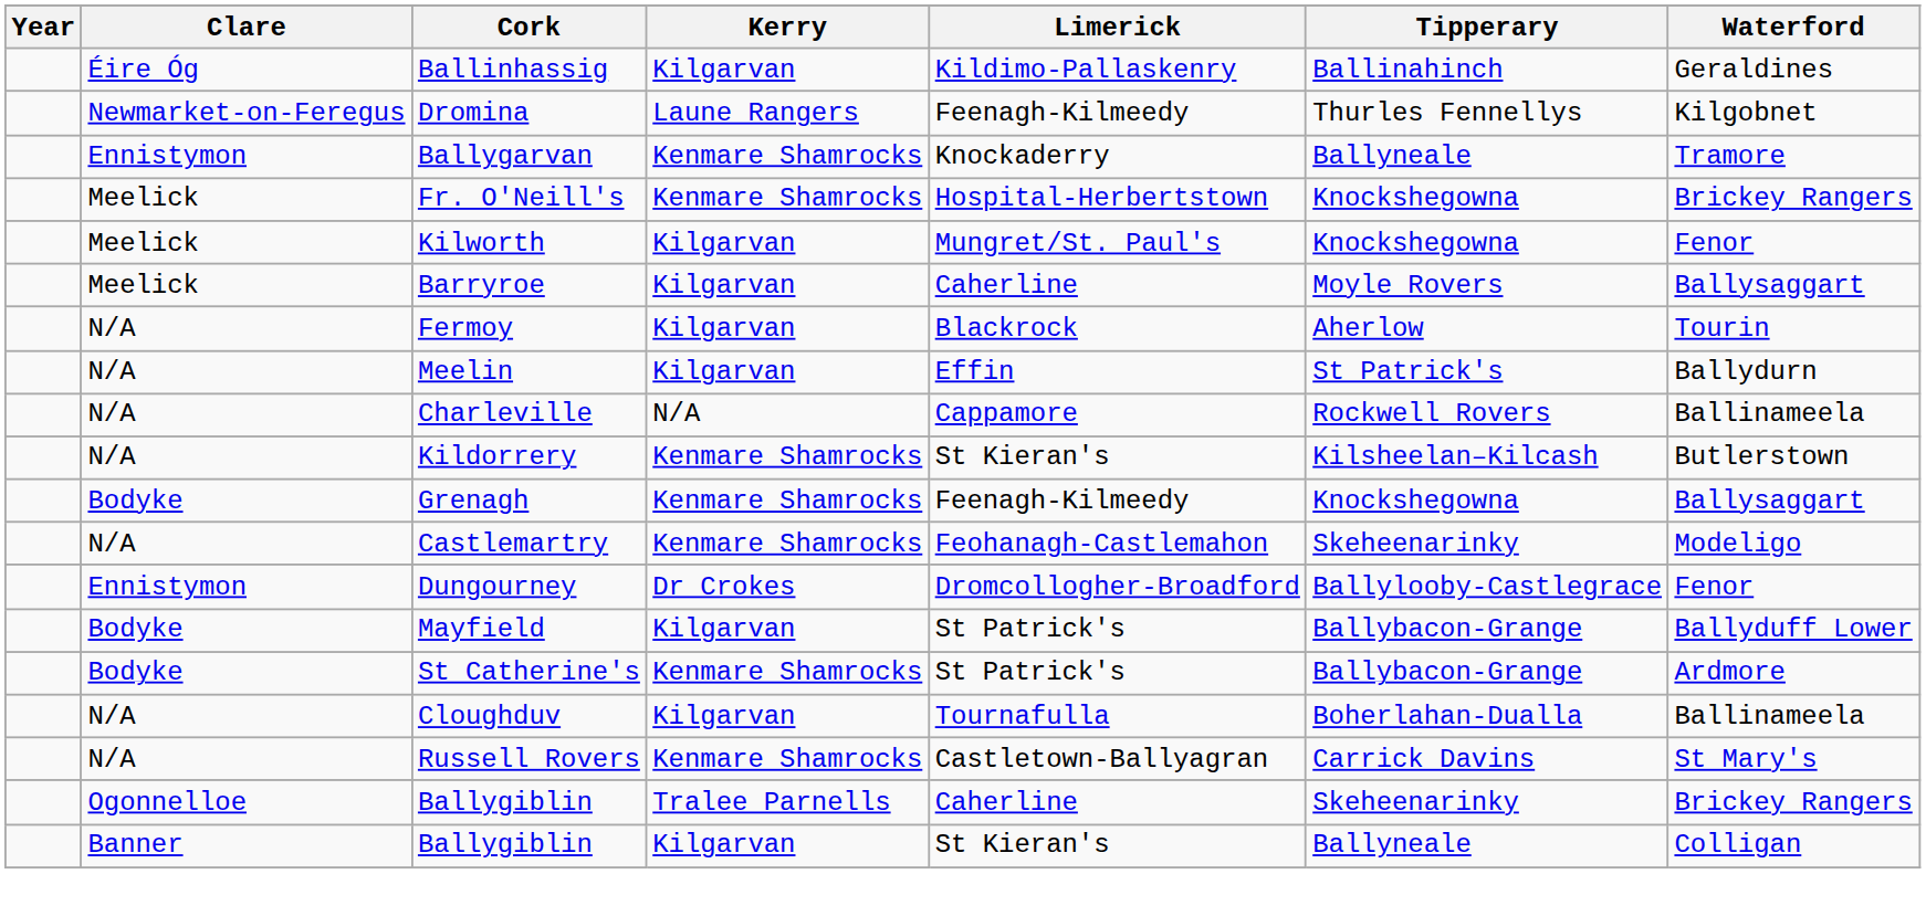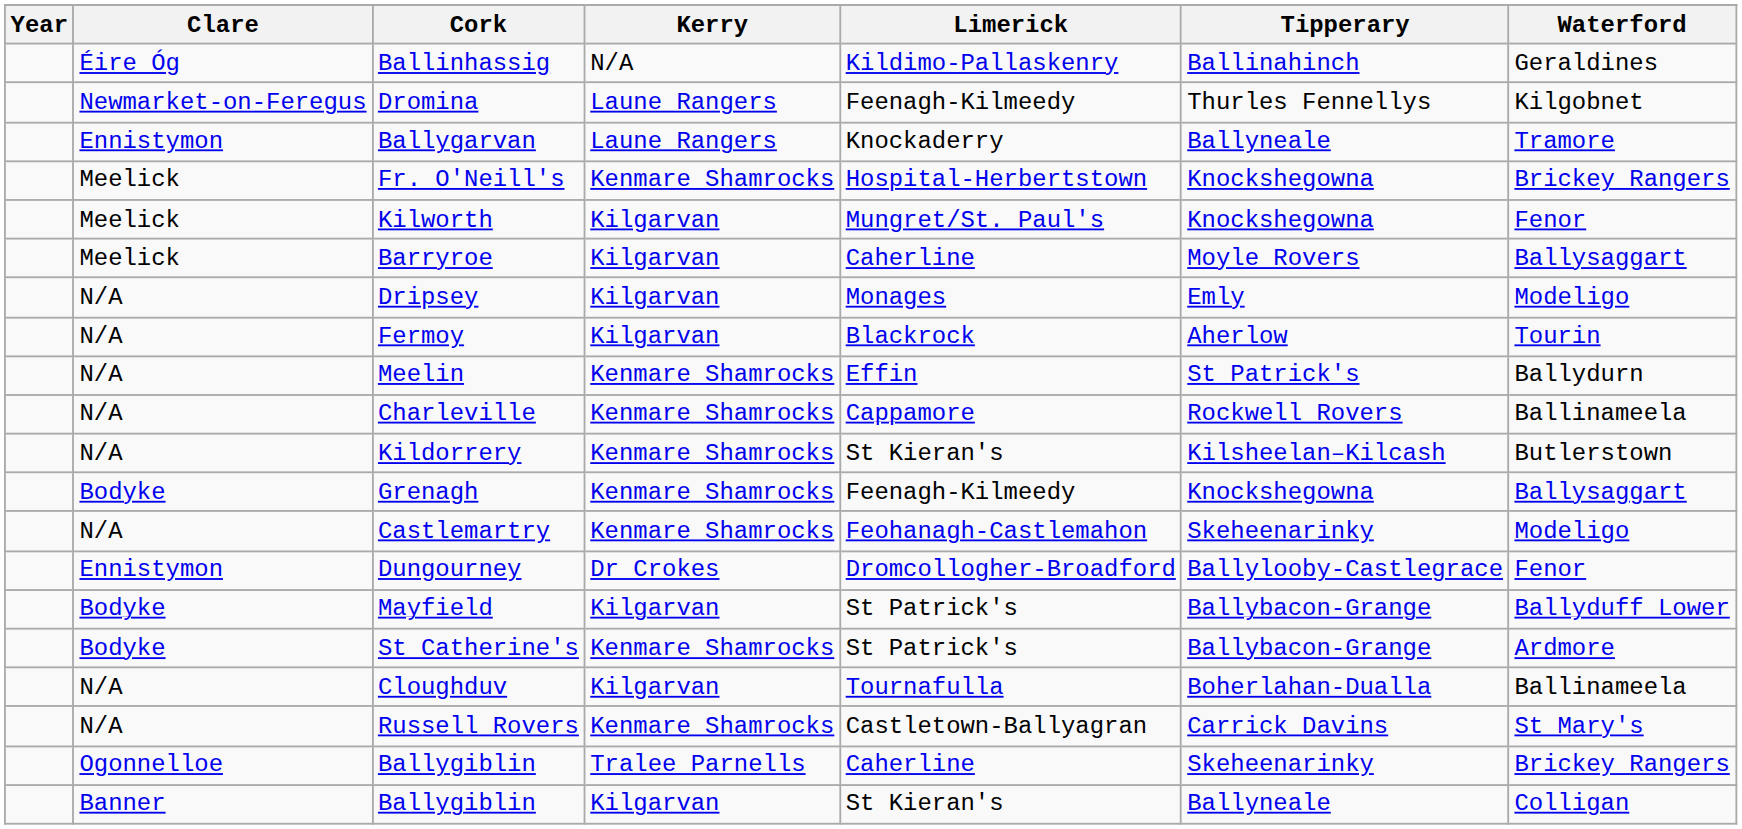Ballinhassig | Kerry: Kilgarvan -> N/A
Ballygarvan | Kerry: Kenmare Shamrocks -> Laune Rangers
+ row: N/A | Dripsey | Kilgarvan | Monages | Emly | Modeligo
Meelin | Kerry: Kilgarvan -> Kenmare Shamrocks
Charleville | Kerry: N/A -> Kenmare Shamrocks
